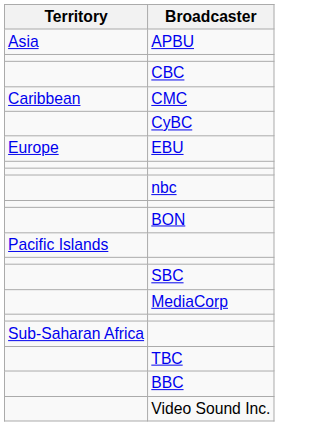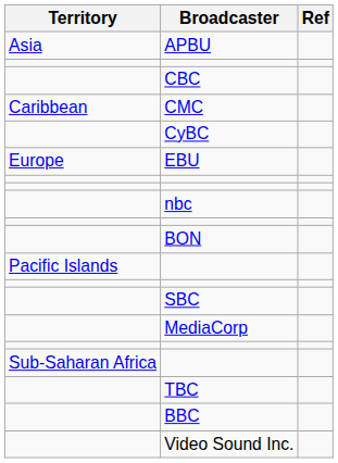+ column: Ref
